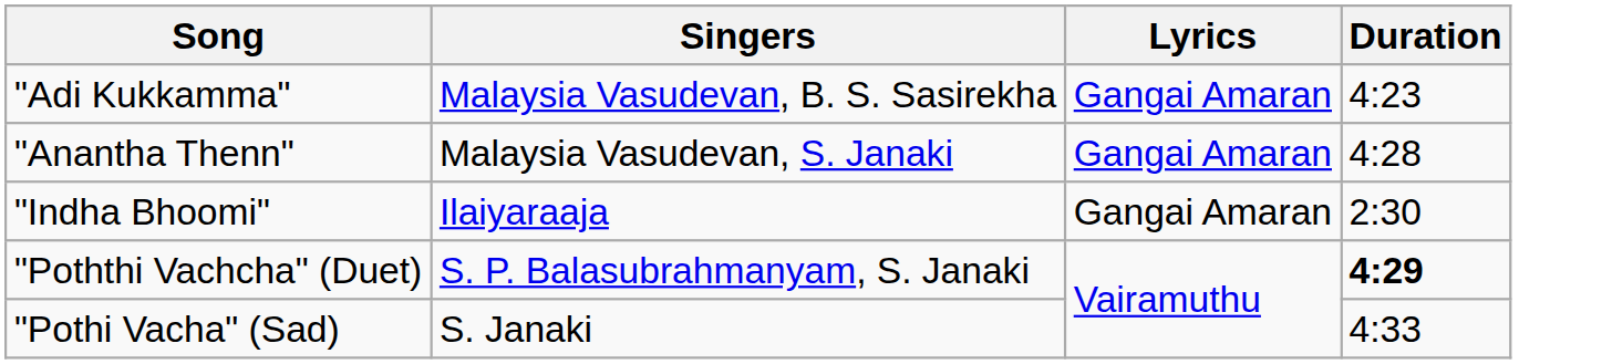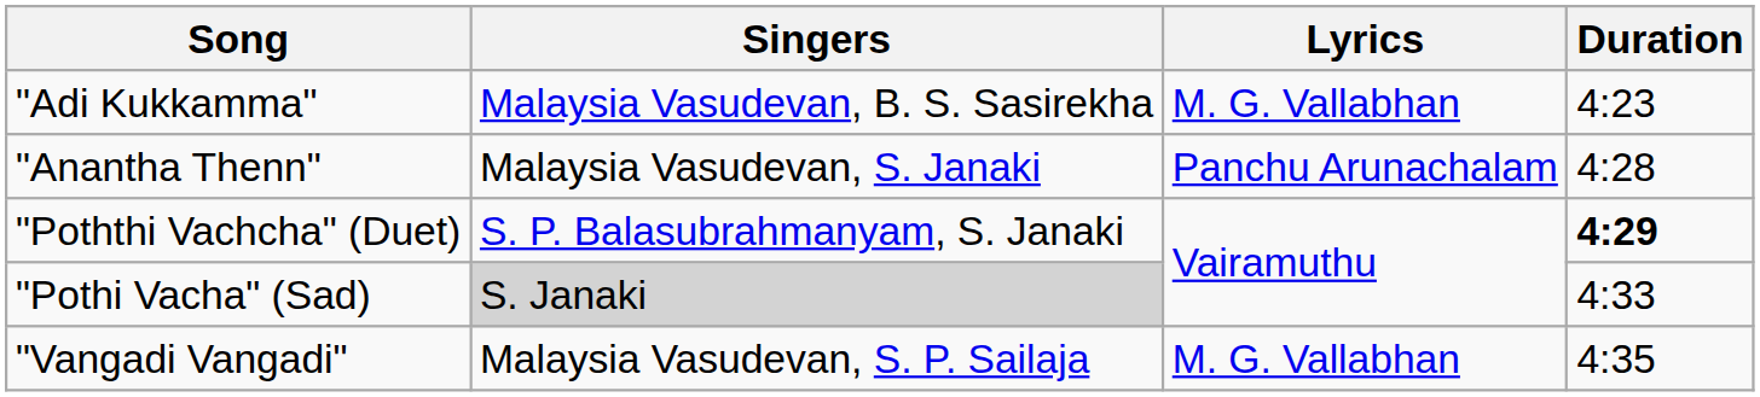"Adi Kukkamma" | Lyrics: Gangai Amaran -> M. G. Vallabhan
"Anantha Thenn" | Lyrics: Gangai Amaran -> Panchu Arunachalam
- row: "Indha Bhoomi" | Ilaiyaraaja | Gangai Amaran | 2:30
"Pothi Vacha" (Sad) | Singers: no background -> lightgrey background
+ row: "Vangadi Vangadi" | Malaysia Vasudevan, S. P. Sailaja | M. G. Vallabhan | 4:35
